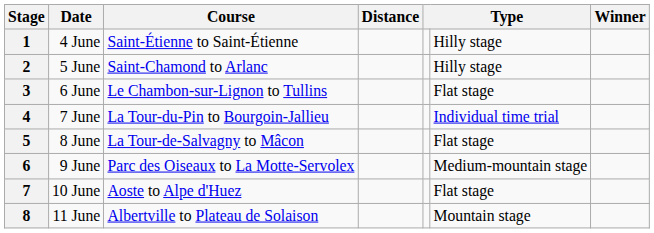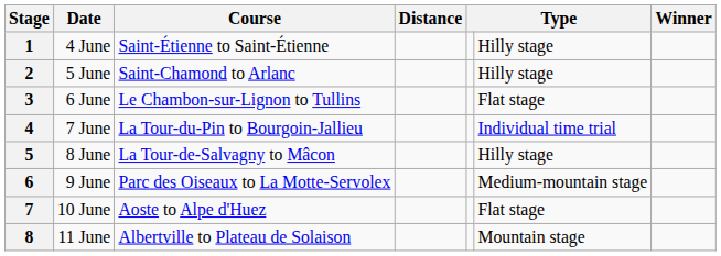5 | column 6: Flat stage -> Hilly stage
